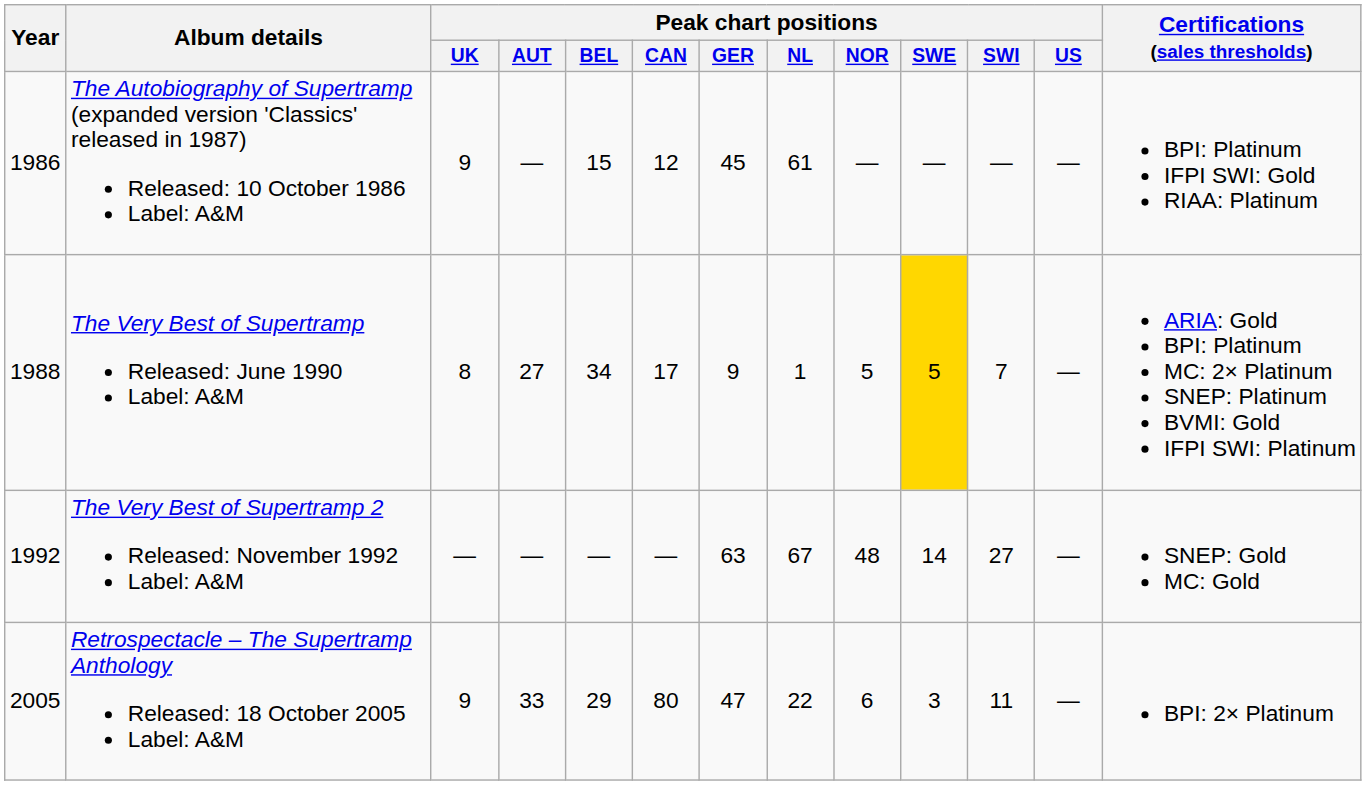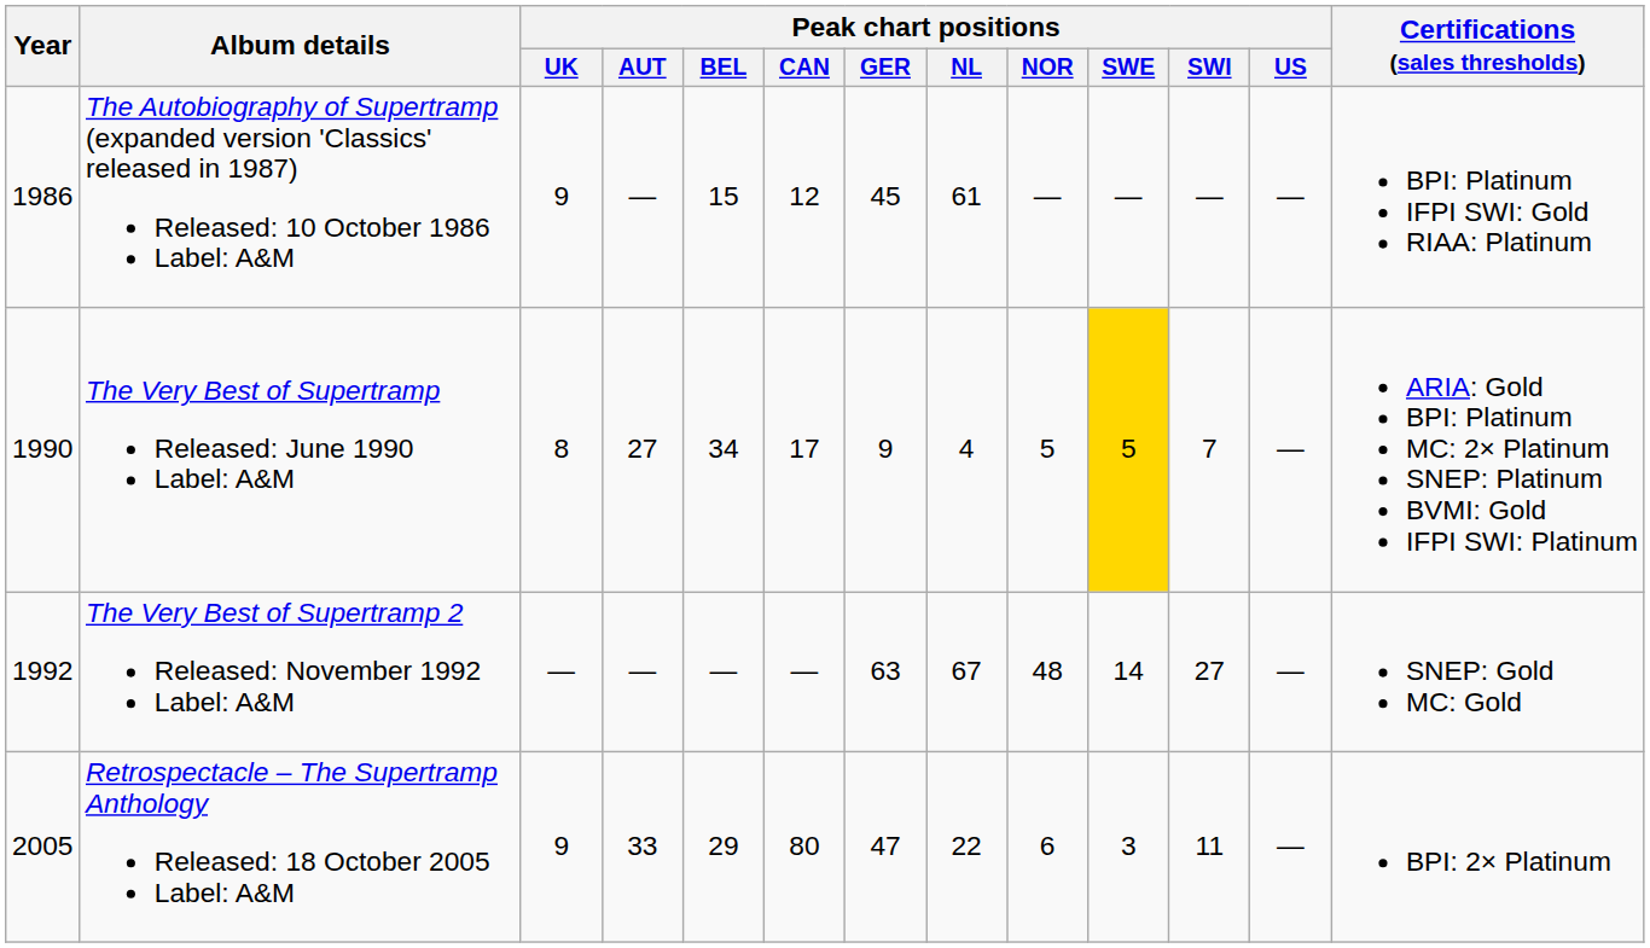The Very Best of Supertramp Released: June 1990 Label: A&M | Year: 1988 -> 1990
The Very Best of Supertramp Released: June 1990 Label: A&M | Peak chart positions / NL: 1 -> 4
